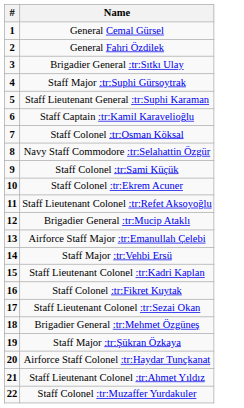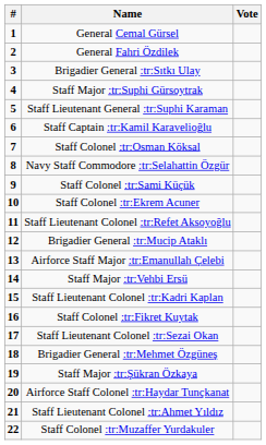+ column: Vote
